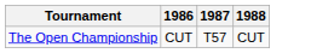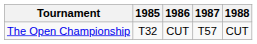+ column: 1985 | T32
